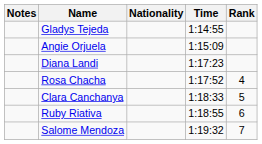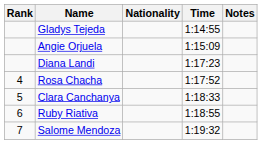columns swapped: Rank <-> Notes
